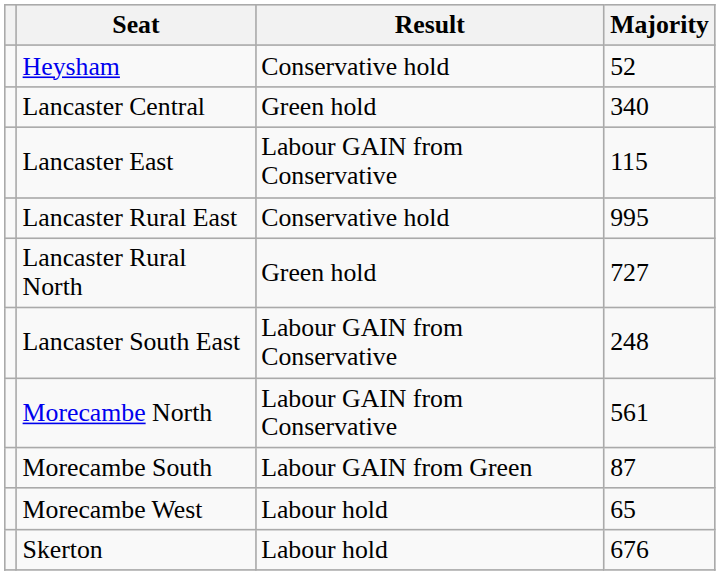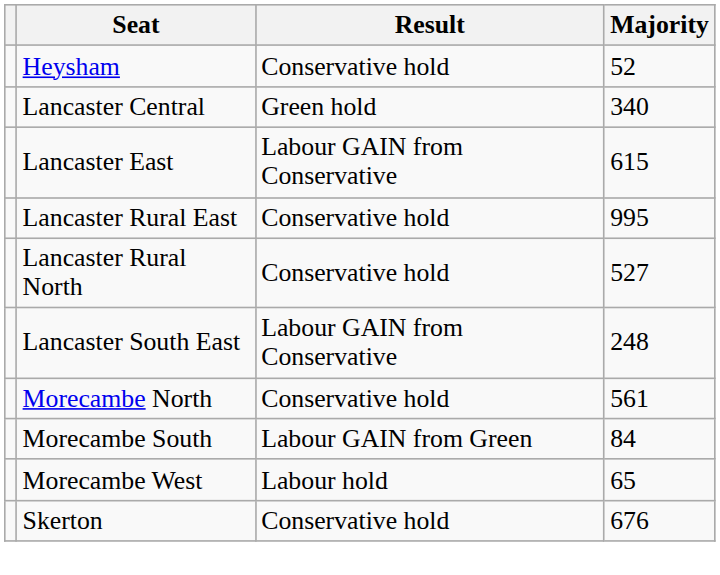Lancaster East | Majority: 115 -> 615
Lancaster Rural North | Result: Green hold -> Conservative hold
Lancaster Rural North | Majority: 727 -> 527
Morecambe North | Result: Labour GAIN from Conservative -> Conservative hold
Morecambe South | Majority: 87 -> 84
Skerton | Result: Labour hold -> Conservative hold
